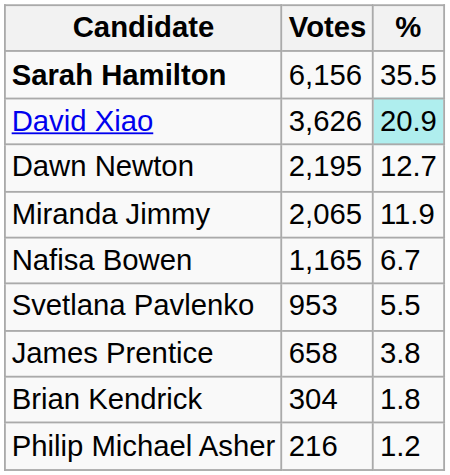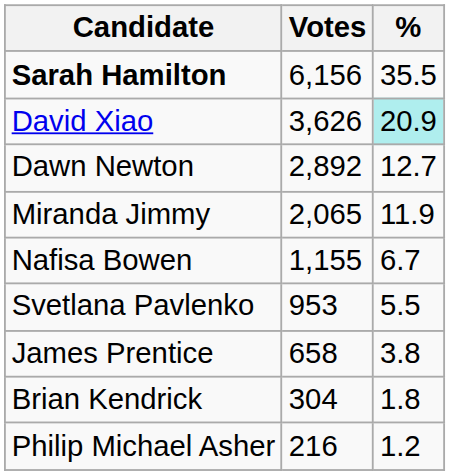Dawn Newton | Votes: 2,195 -> 2,892
Nafisa Bowen | Votes: 1,165 -> 1,155
